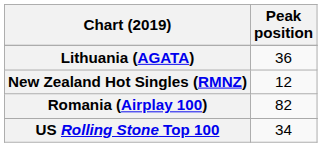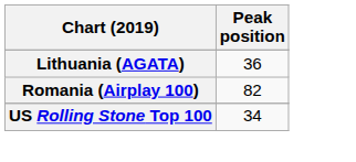- row: New Zealand Hot Singles (RMNZ) | 12
